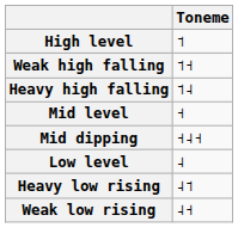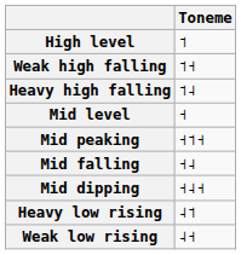+ row: Mid peaking | ˧˦˧
+ row: Mid falling | ˧˨
- row: Low level | ˨
